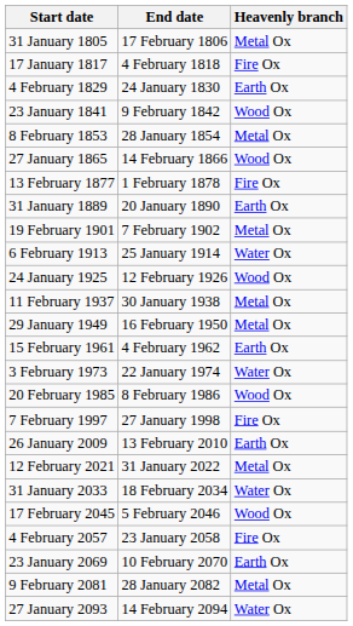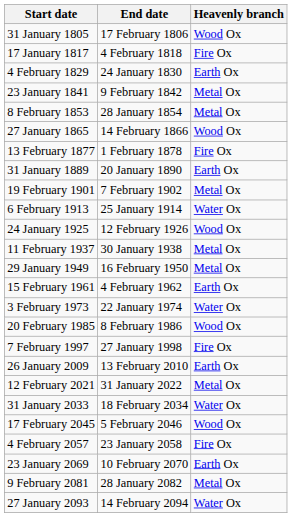31 January 1805 | Heavenly branch: Metal Ox -> Wood Ox
23 January 1841 | Heavenly branch: Wood Ox -> Metal Ox
